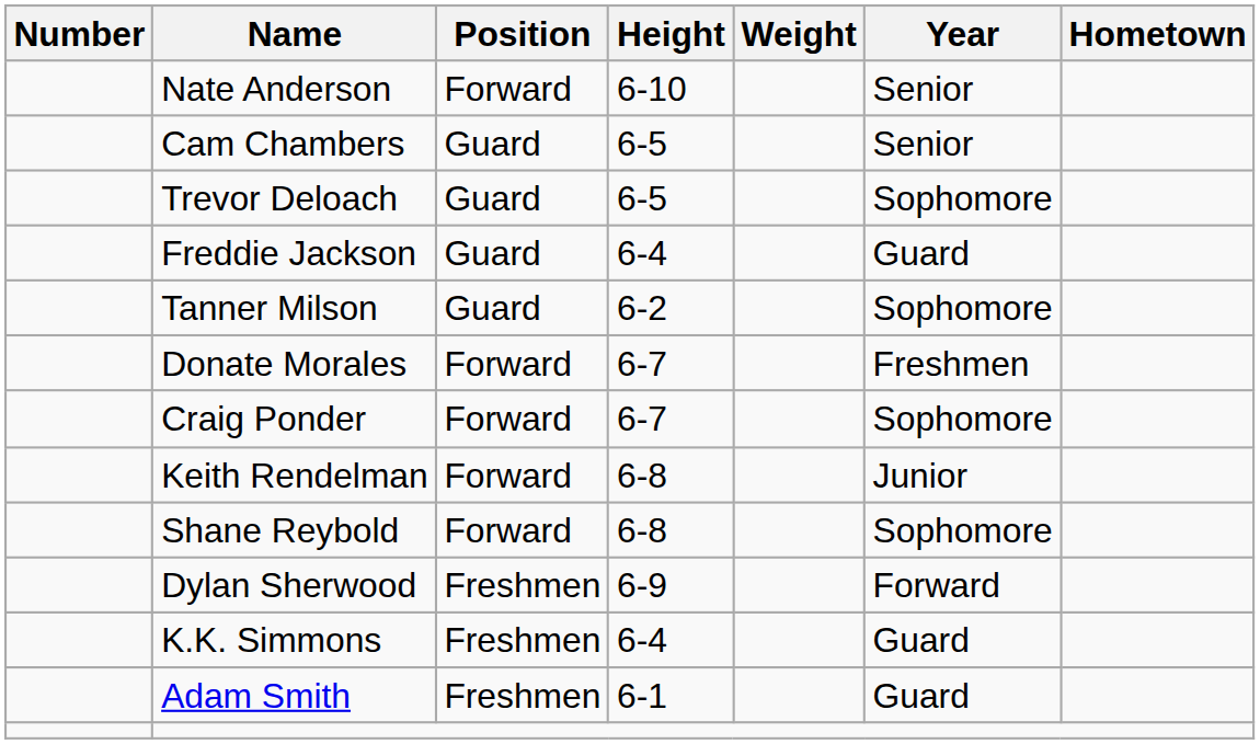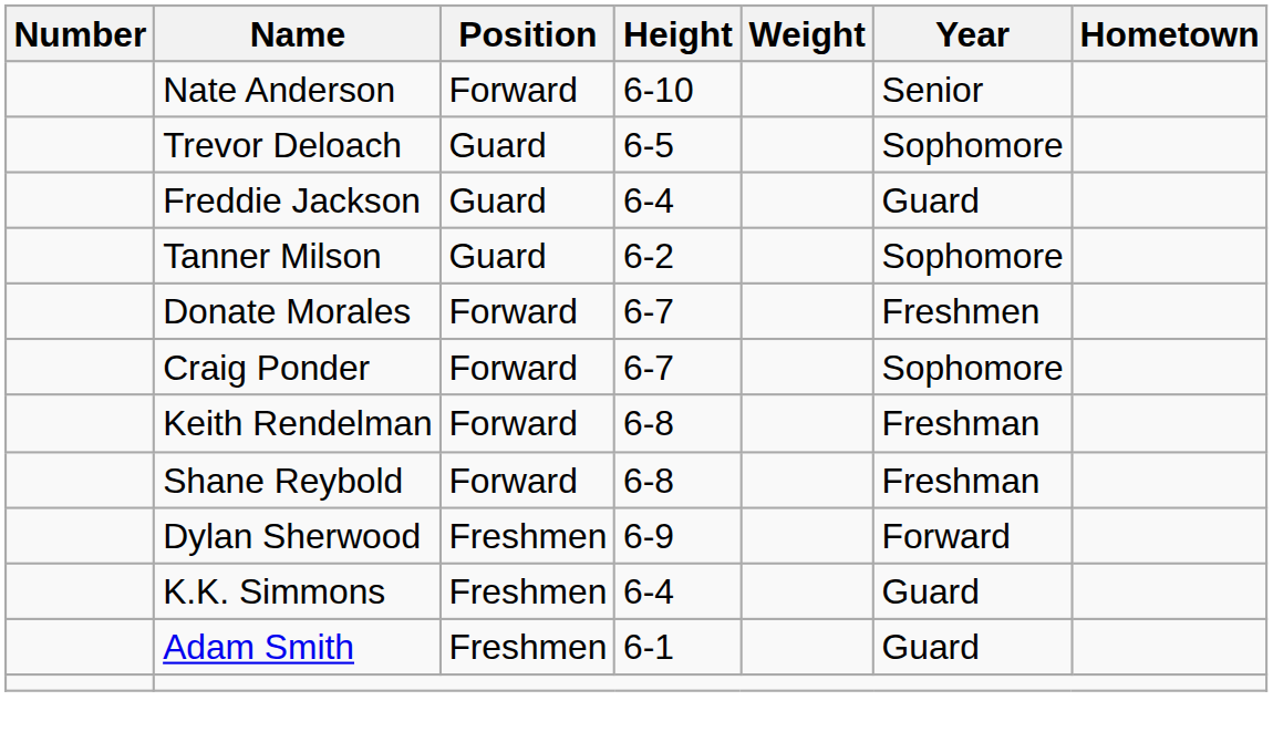- row: Cam Chambers | Guard | 6-5 | Senior
Keith Rendelman | Year: Junior -> Freshman
Shane Reybold | Year: Sophomore -> Freshman
